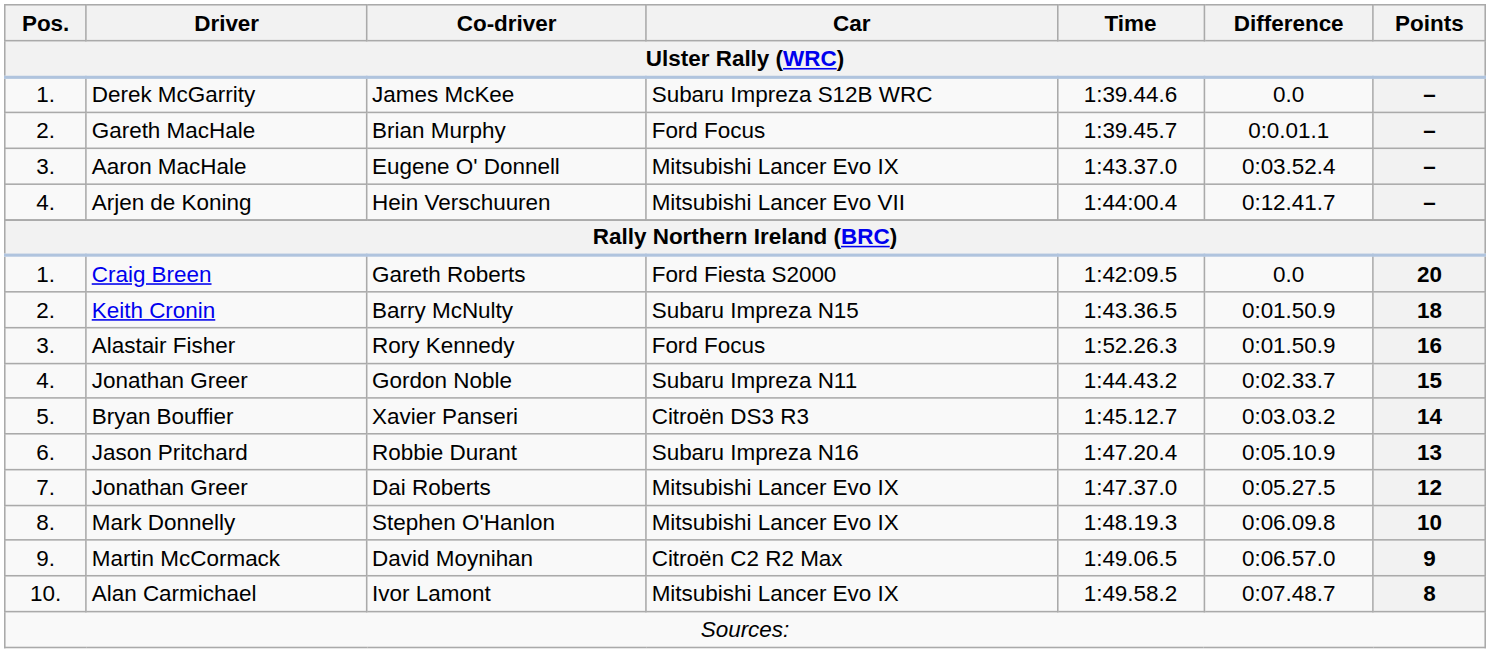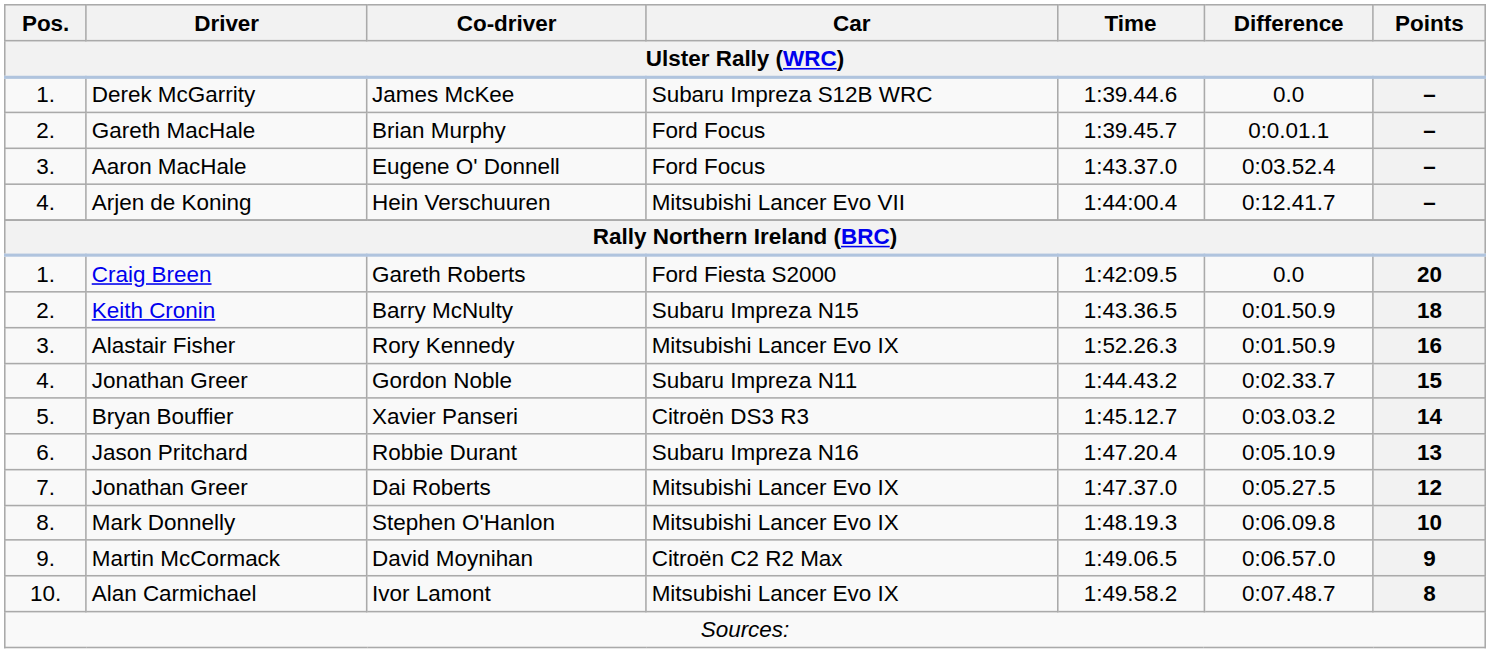Eugene O' Donnell | Car / Ulster Rally (WRC): Mitsubishi Lancer Evo IX -> Ford Focus
Rory Kennedy | Car / Ulster Rally (WRC): Ford Focus -> Mitsubishi Lancer Evo IX
